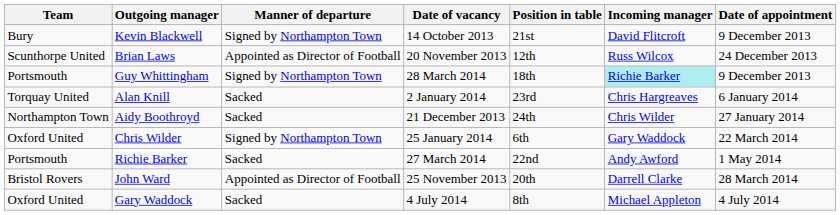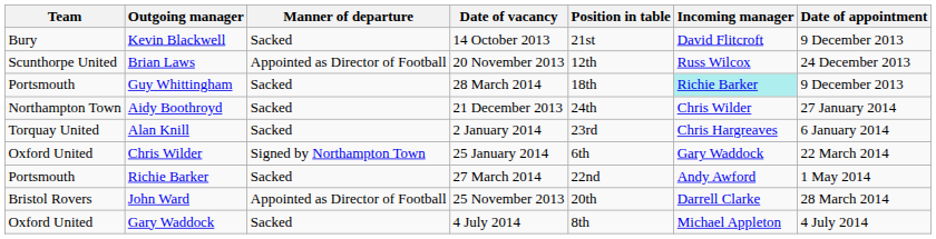Kevin Blackwell | Manner of departure: Signed by Northampton Town -> Sacked
Guy Whittingham | Manner of departure: Signed by Northampton Town -> Sacked
rows swapped: Aidy Boothroyd <-> Alan Knill
